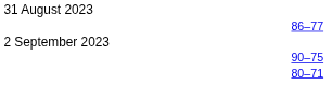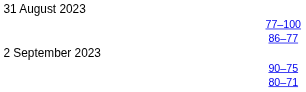+ row: 77–100
